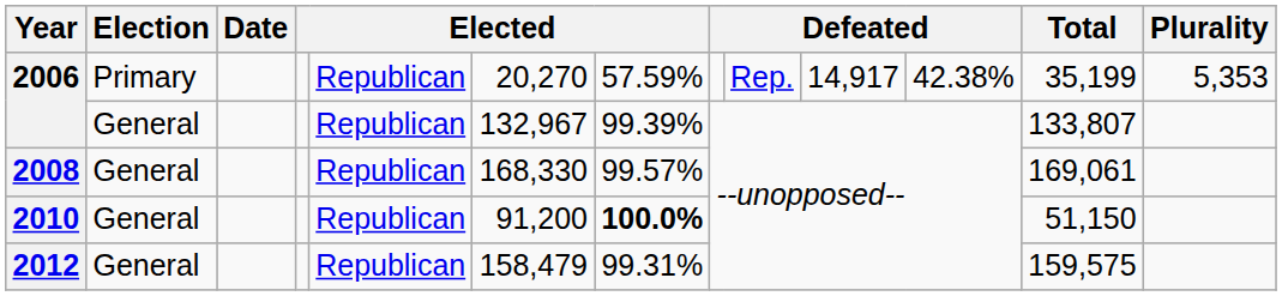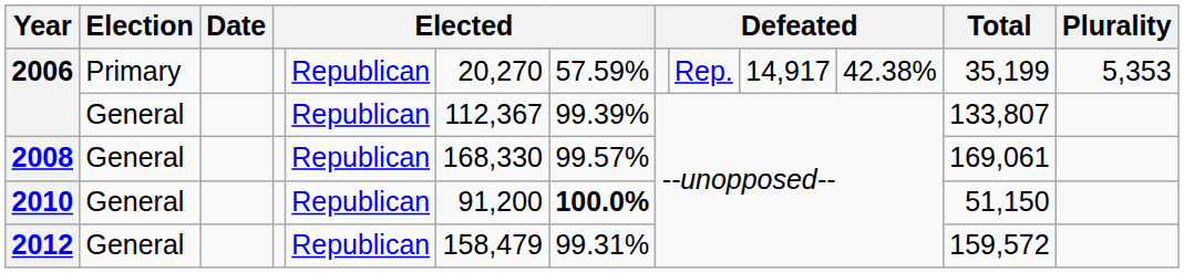2006 / General | column 6: 132,967 -> 112,367
2012 | Total: 159,575 -> 159,572
